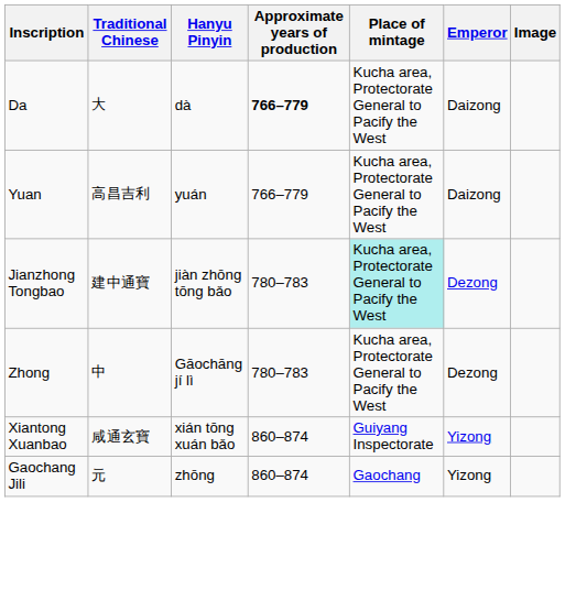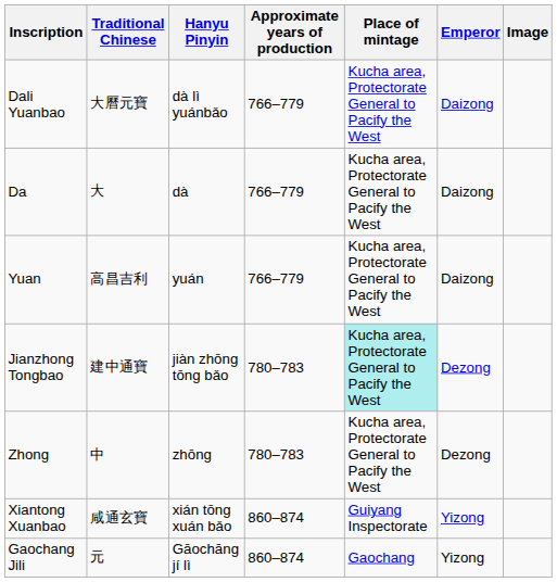+ row: Dali Yuanbao | 大曆元寶 | dà lì yuánbǎo | 766–779 | Kucha area, Protectorate General to Pacify the West | Daizong
Da | Approximate years of production: bold -> normal
Zhong | Hanyu Pinyin: Gāochāng jí lì -> zhōng
Gaochang Jili | Hanyu Pinyin: zhōng -> Gāochāng jí lì
